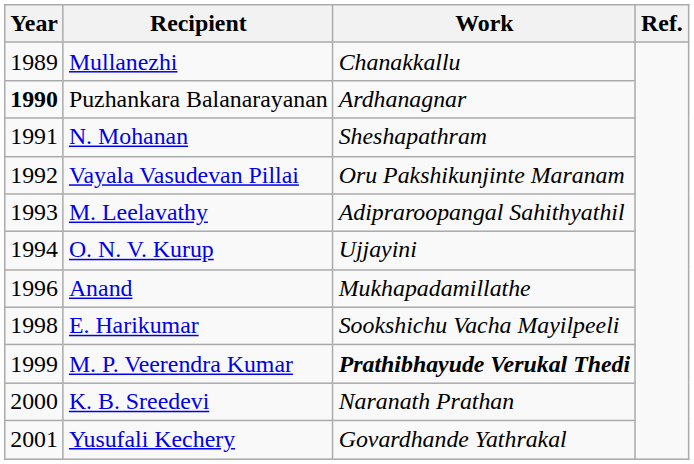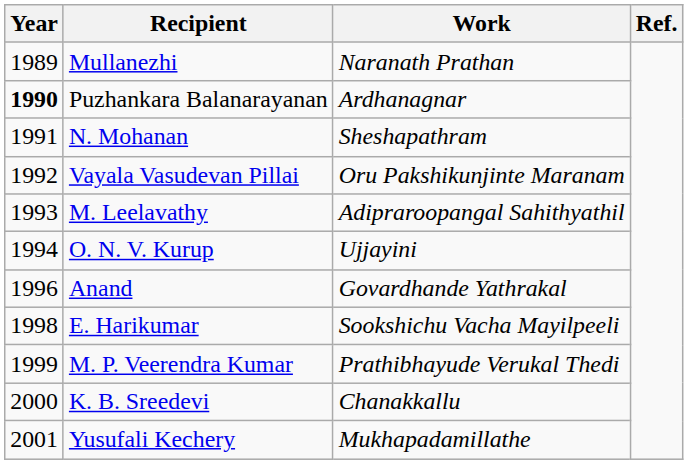Mullanezhi | Work: Chanakkallu -> Naranath Prathan
Anand | Work: Mukhapadamillathe -> Govardhande Yathrakal
M. P. Veerendra Kumar | Work: bold -> normal
K. B. Sreedevi | Work: Naranath Prathan -> Chanakkallu
Yusufali Kechery | Work: Govardhande Yathrakal -> Mukhapadamillathe
